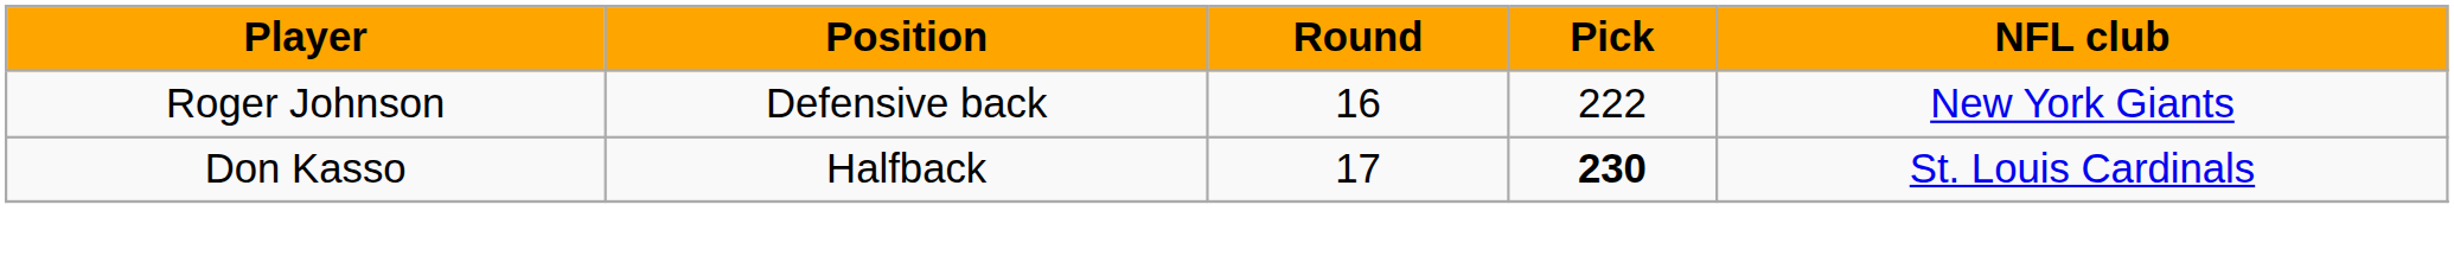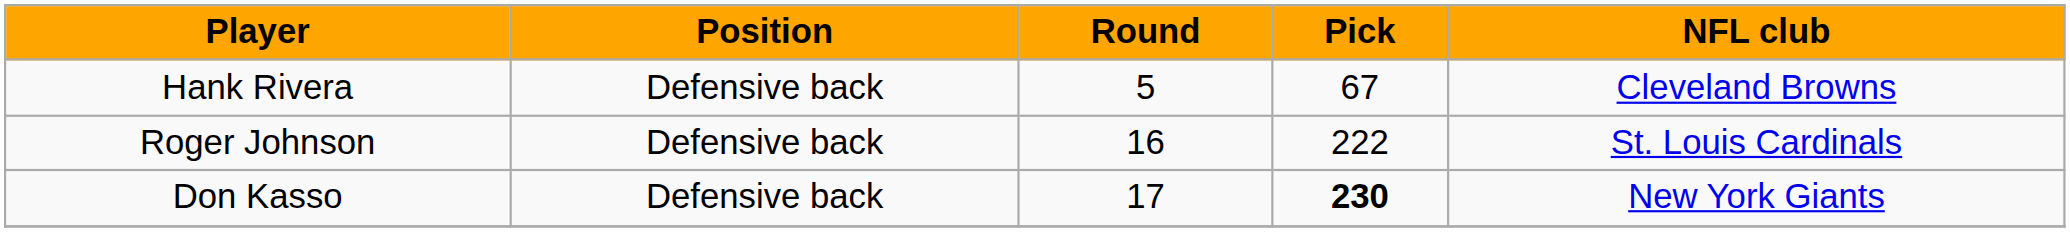+ row: Hank Rivera | Defensive back | 5 | 67 | Cleveland Browns
Roger Johnson | NFL club: New York Giants -> St. Louis Cardinals
Don Kasso | Position: Halfback -> Defensive back
Don Kasso | NFL club: St. Louis Cardinals -> New York Giants
